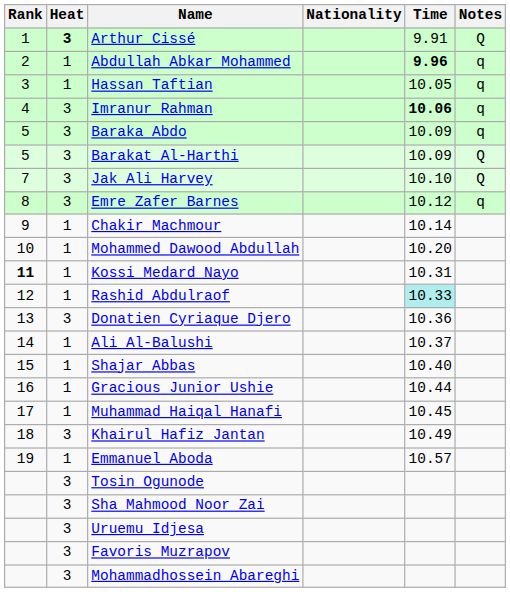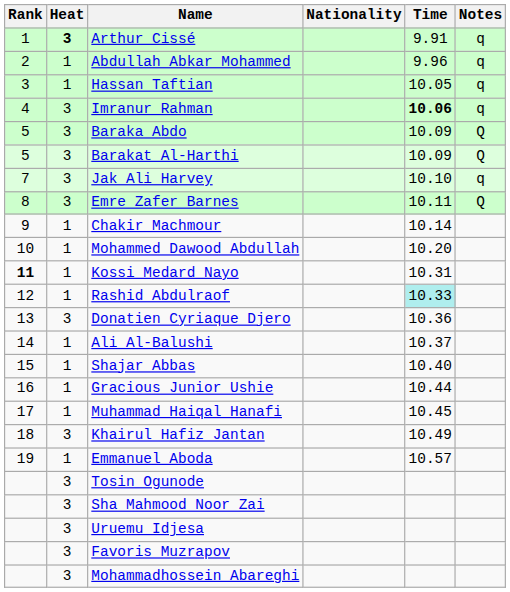Arthur Cissé | Notes: Q -> q
Abdullah Abkar Mohammed | Time: bold -> normal
Baraka Abdo | Notes: q -> Q
Jak Ali Harvey | Notes: Q -> q
Emre Zafer Barnes | Time: 10.12 -> 10.11
Emre Zafer Barnes | Notes: q -> Q
